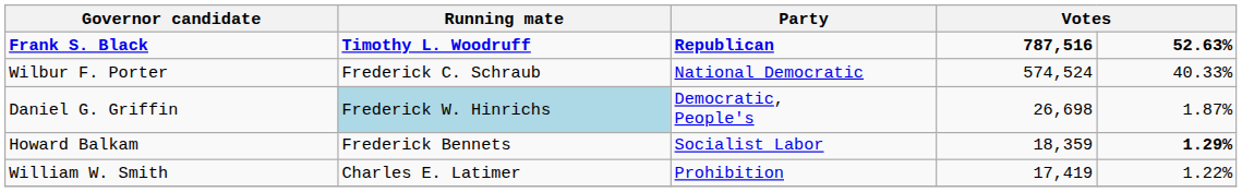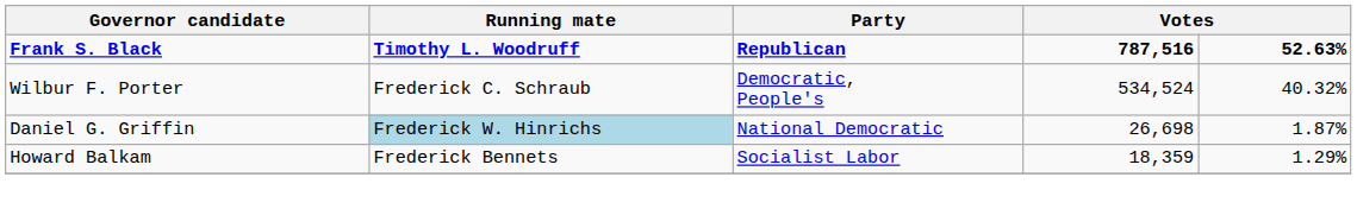Wilbur F. Porter | Party: National Democratic -> Democratic, People's
Wilbur F. Porter | column 4: 574,524 -> 534,524
Wilbur F. Porter | column 5: 40.33% -> 40.32%
Daniel G. Griffin | Party: Democratic, People's -> National Democratic
Howard Balkam | column 5: bold -> normal
- row: William W. Smith | Charles E. Latimer | Prohibition | 17,419 | 1.22%
